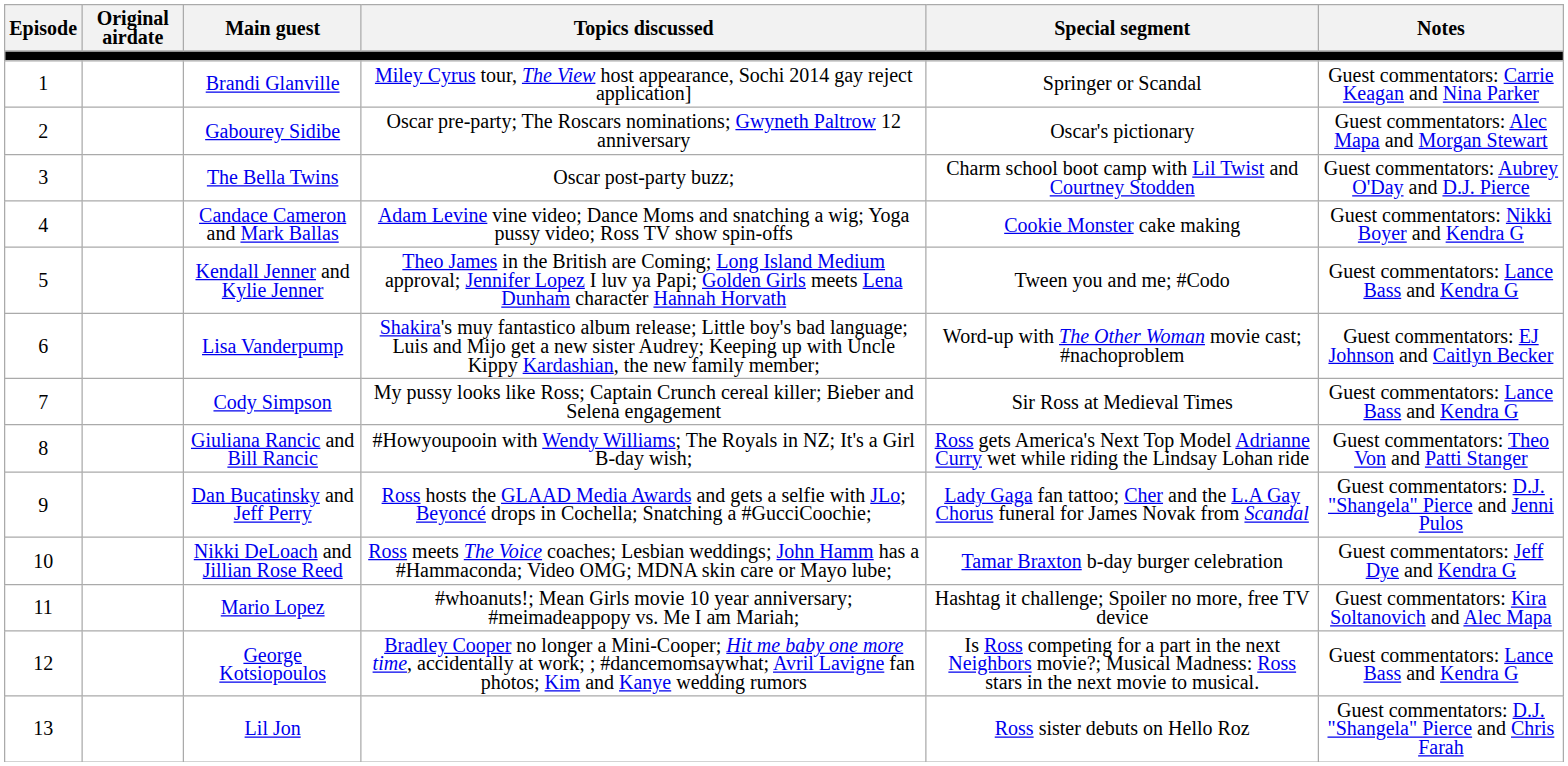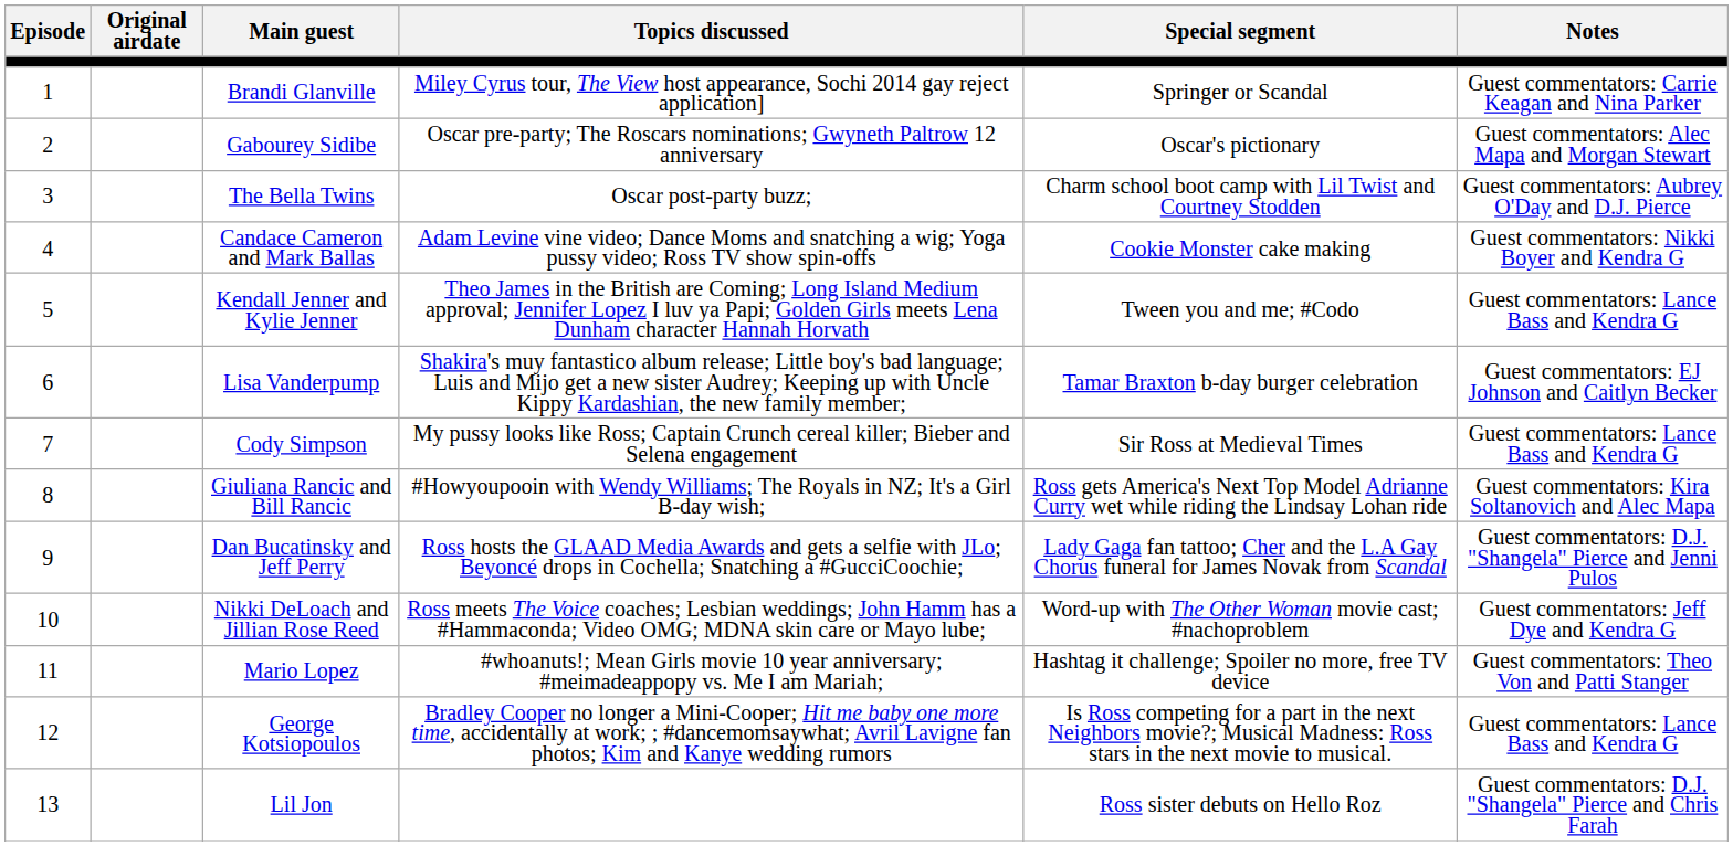Lisa Vanderpump | Special segment: Word-up with The Other Woman movie cast; #nachoproblem -> Tamar Braxton b-day burger celebration
Giuliana Rancic and Bill Rancic | Notes: Guest commentators: Theo Von and Patti Stanger -> Guest commentators: Kira Soltanovich and Alec Mapa
Nikki DeLoach and Jillian Rose Reed | Special segment: Tamar Braxton b-day burger celebration -> Word-up with The Other Woman movie cast; #nachoproblem
Mario Lopez | Notes: Guest commentators: Kira Soltanovich and Alec Mapa -> Guest commentators: Theo Von and Patti Stanger
